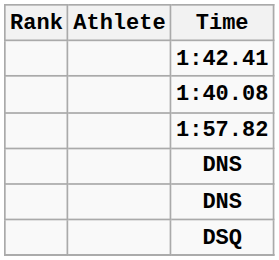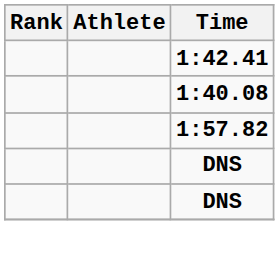- row: DSQ
